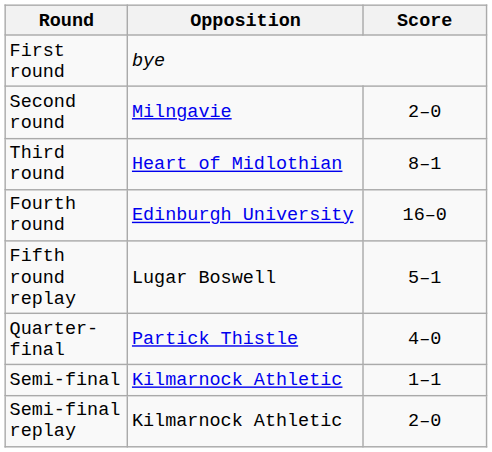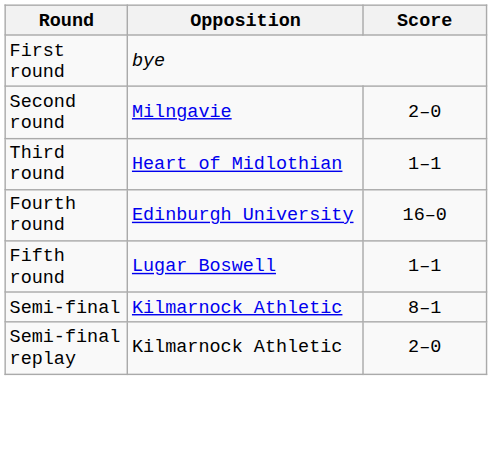Third round | Score: 8–1 -> 1–1
+ row: Fifth round | Lugar Boswell | 1–1
- row: Fifth round replay | Lugar Boswell | 5–1
- row: Quarter-final | Partick Thistle | 4–0
Semi-final | Score: 1–1 -> 8–1
